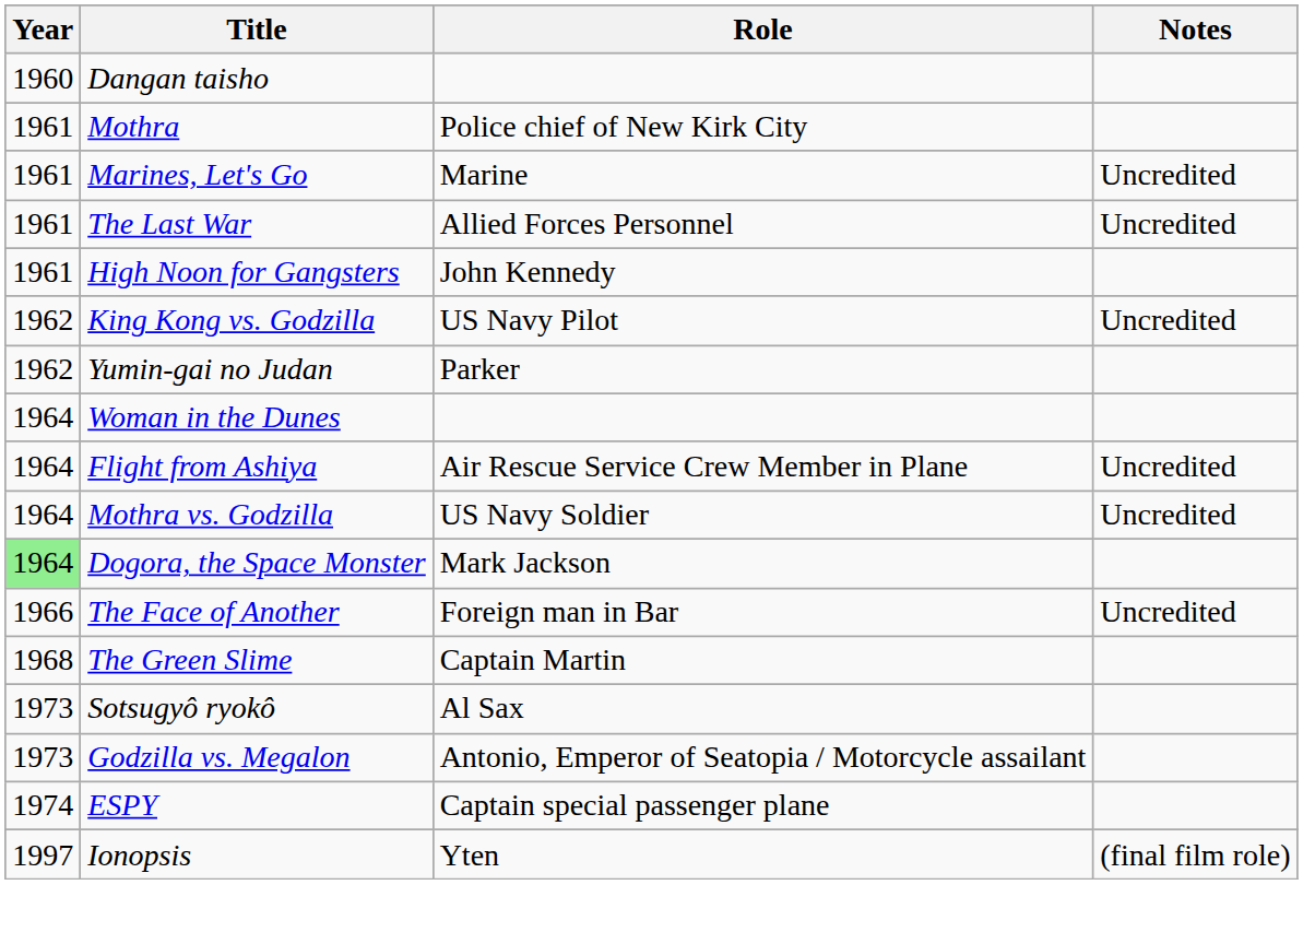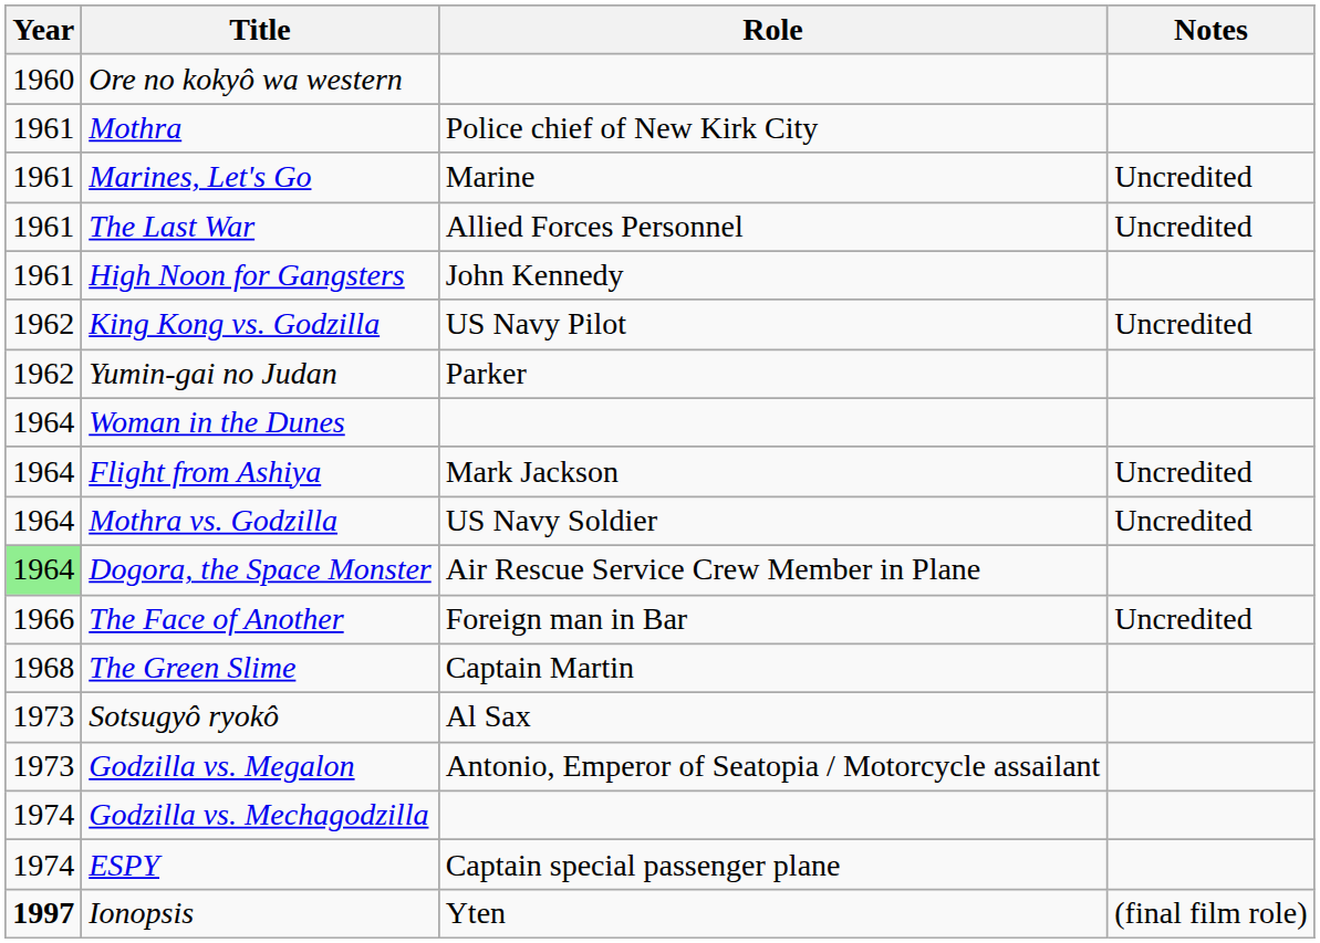- row: 1960 | Dangan taisho
+ row: 1960 | Ore no kokyô wa western
Flight from Ashiya | Role: Air Rescue Service Crew Member in Plane -> Mark Jackson
Dogora, the Space Monster | Role: Mark Jackson -> Air Rescue Service Crew Member in Plane
+ row: 1974 | Godzilla vs. Mechagodzilla
Ionopsis | Year: normal -> bold
